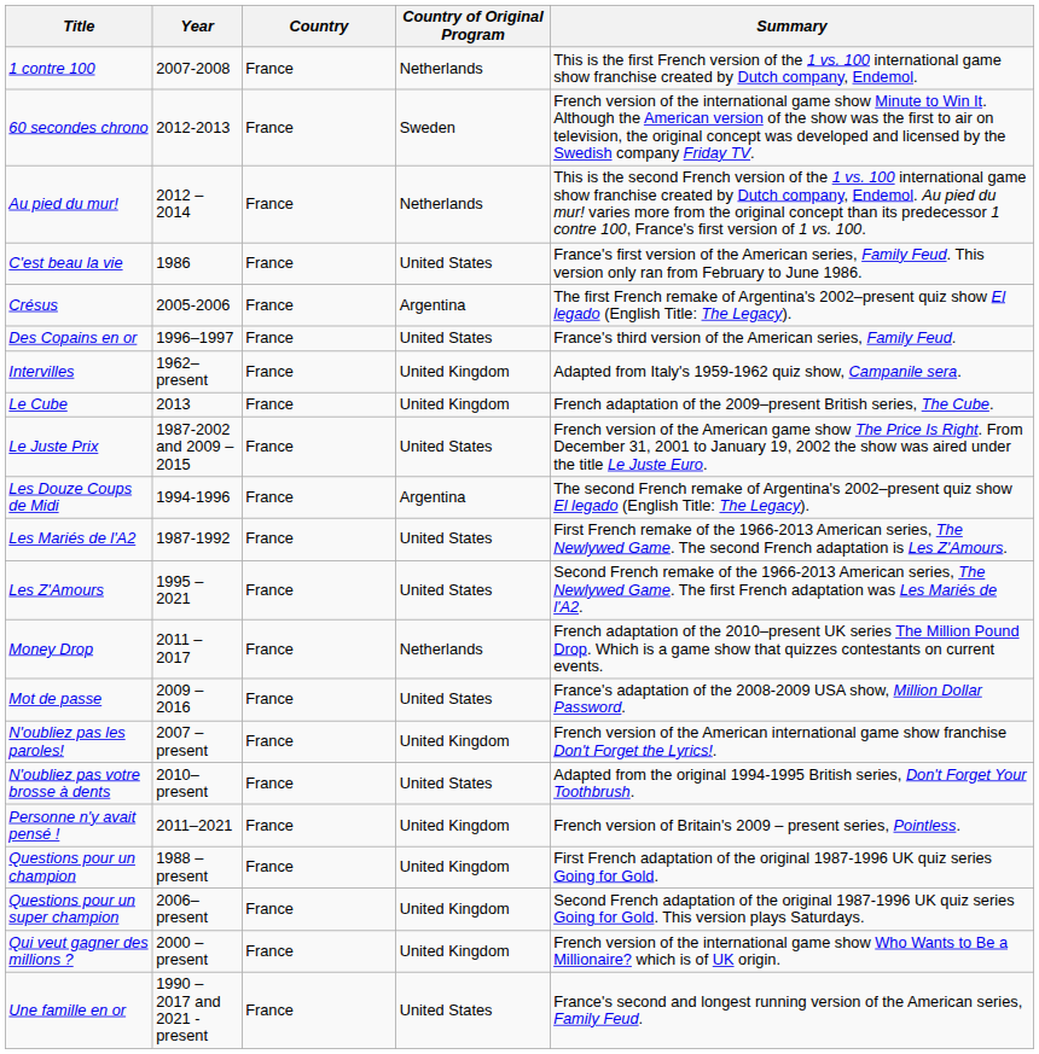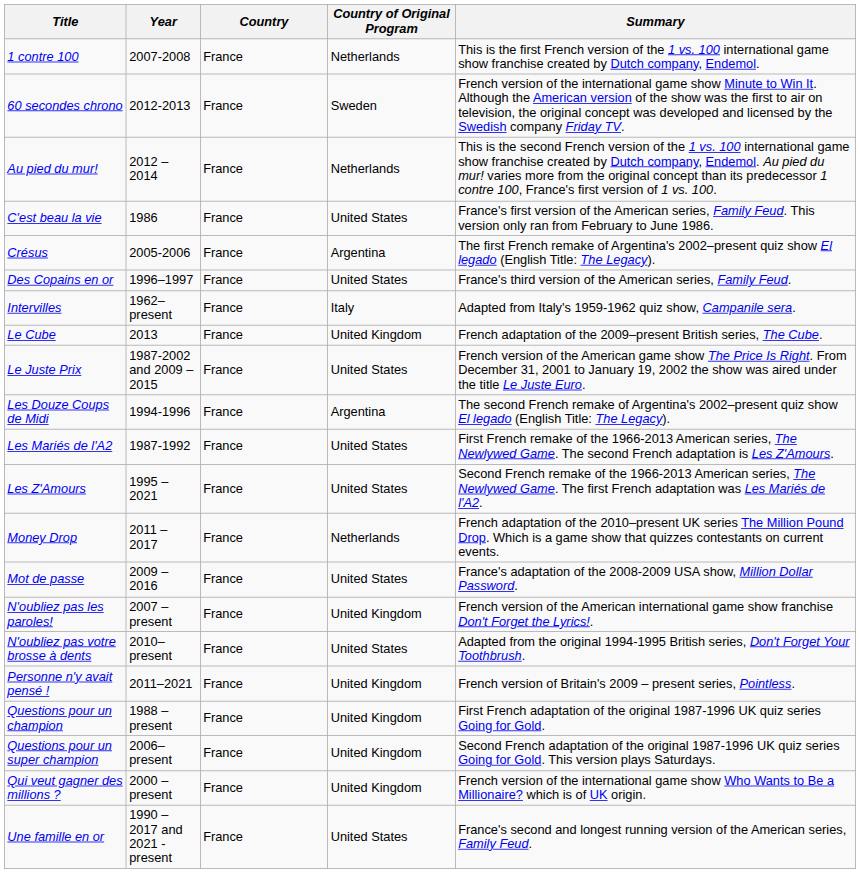Intervilles | Country of Original Program: United Kingdom -> Italy
